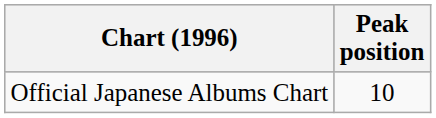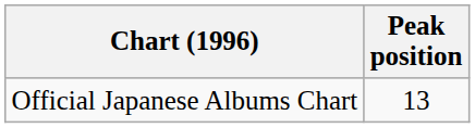Official Japanese Albums Chart | Peak position: 10 -> 13
